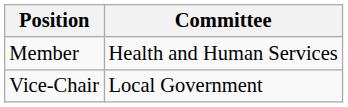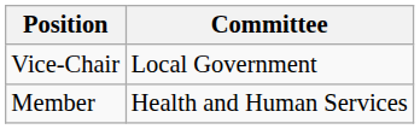rows swapped: Vice-Chair <-> Member
